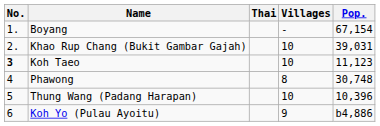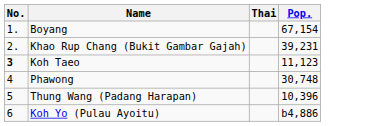- column: Villages | - | 10 | 10 | 8 | 10 | 9
Khao Rup Chang (Bukit Gambar Gajah) | Pop.: 39,031 -> 39,231
